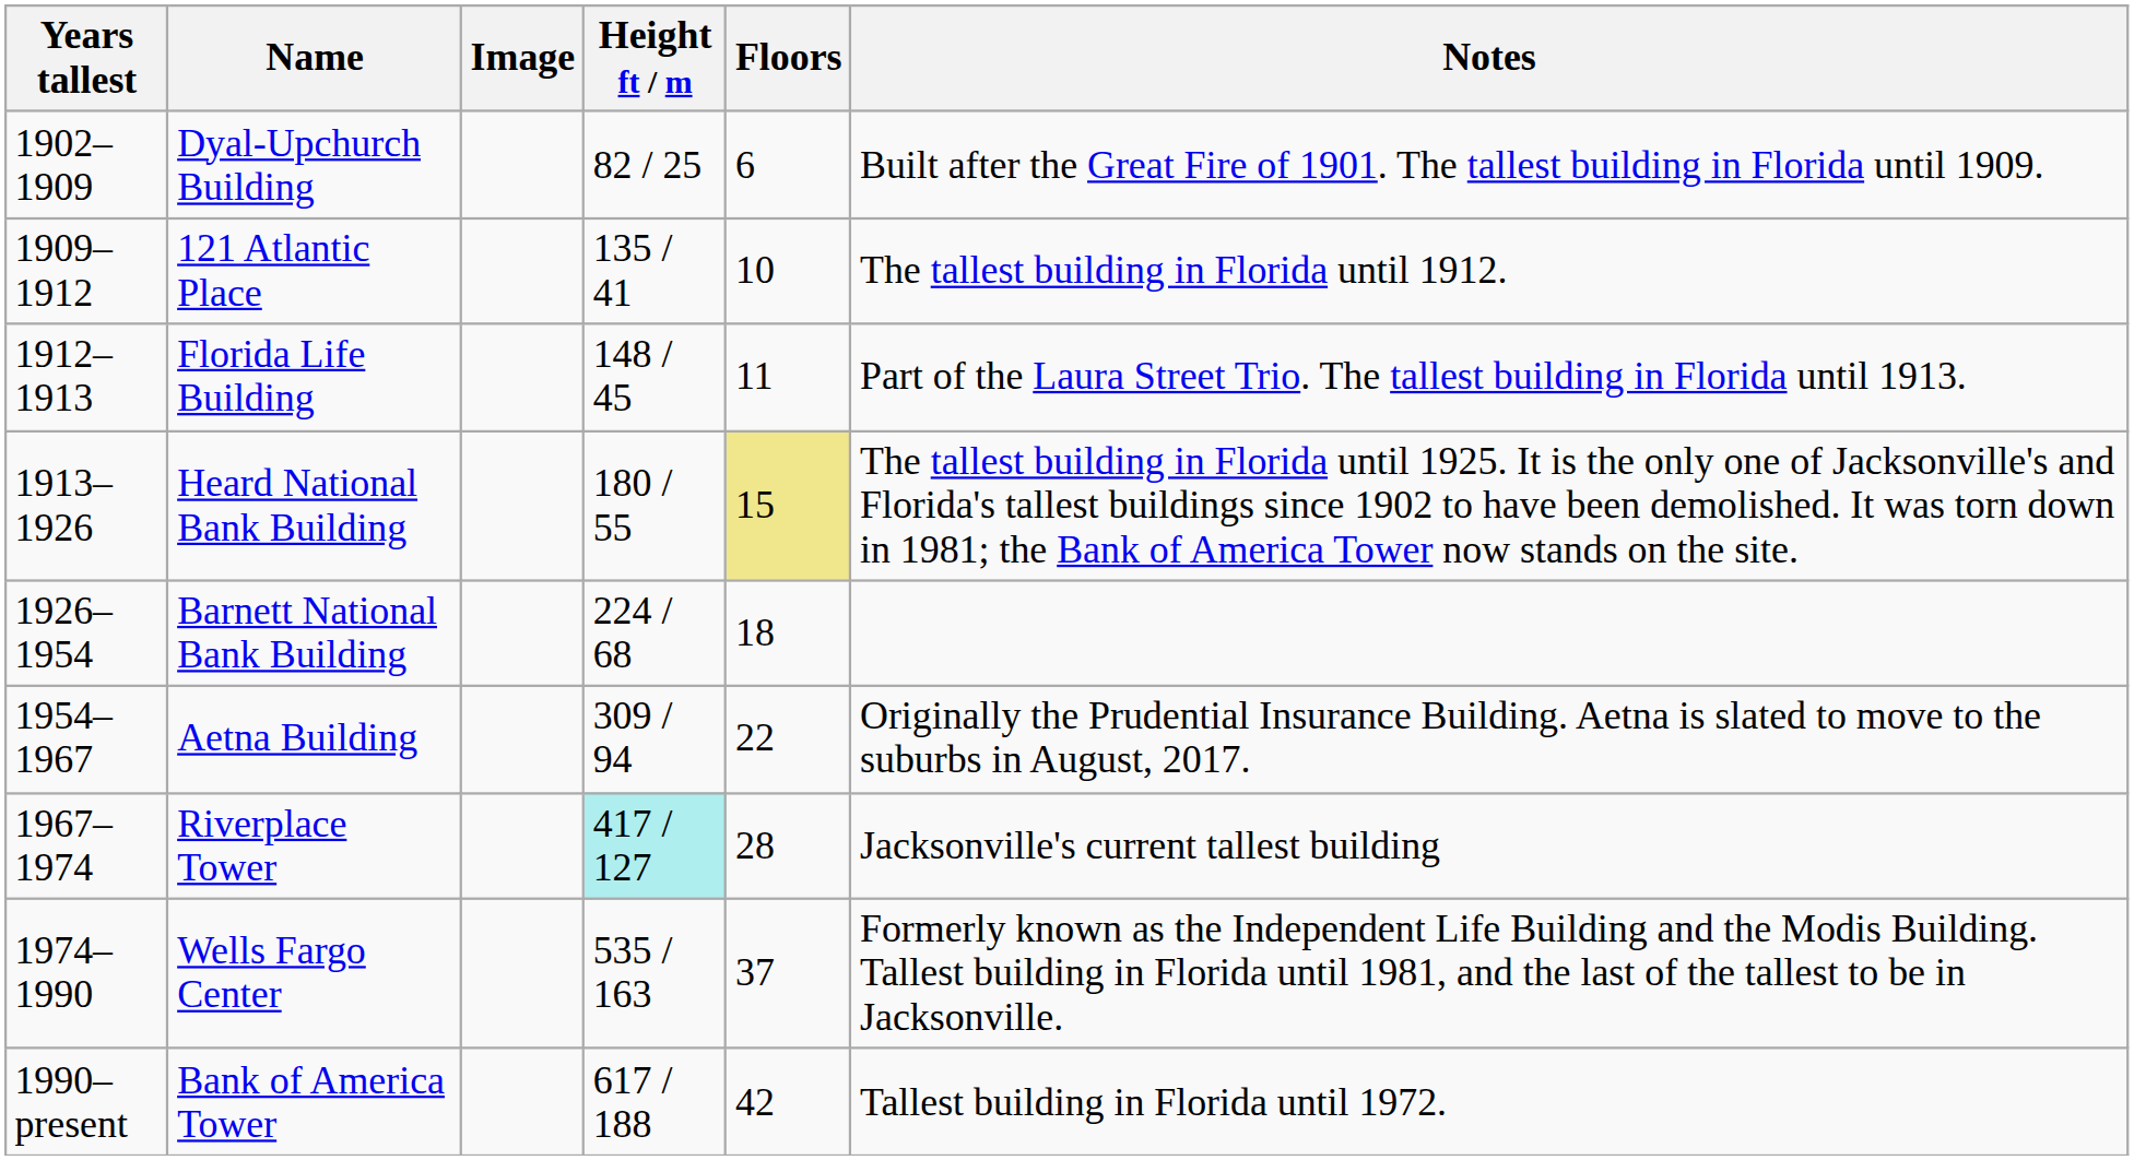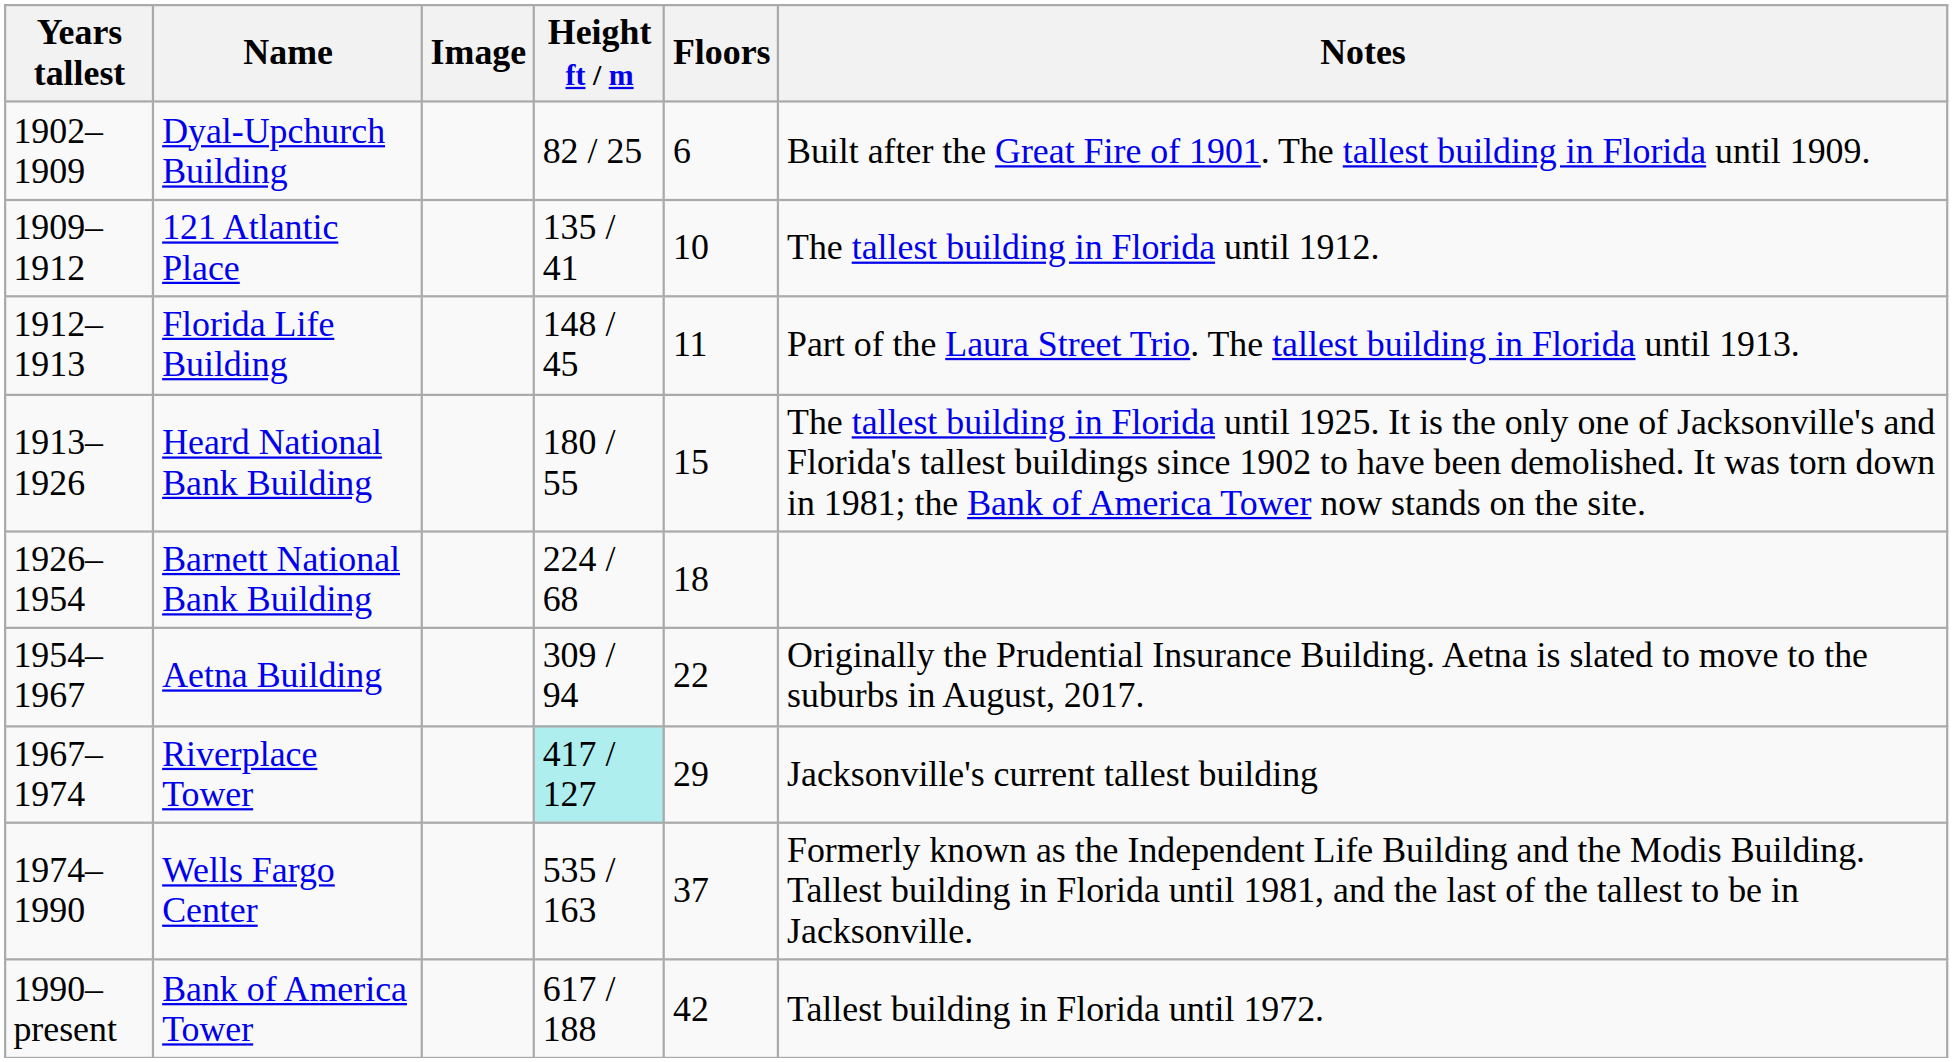Heard National Bank Building | Floors: khaki background -> no background
Riverplace Tower | Floors: 28 -> 29
